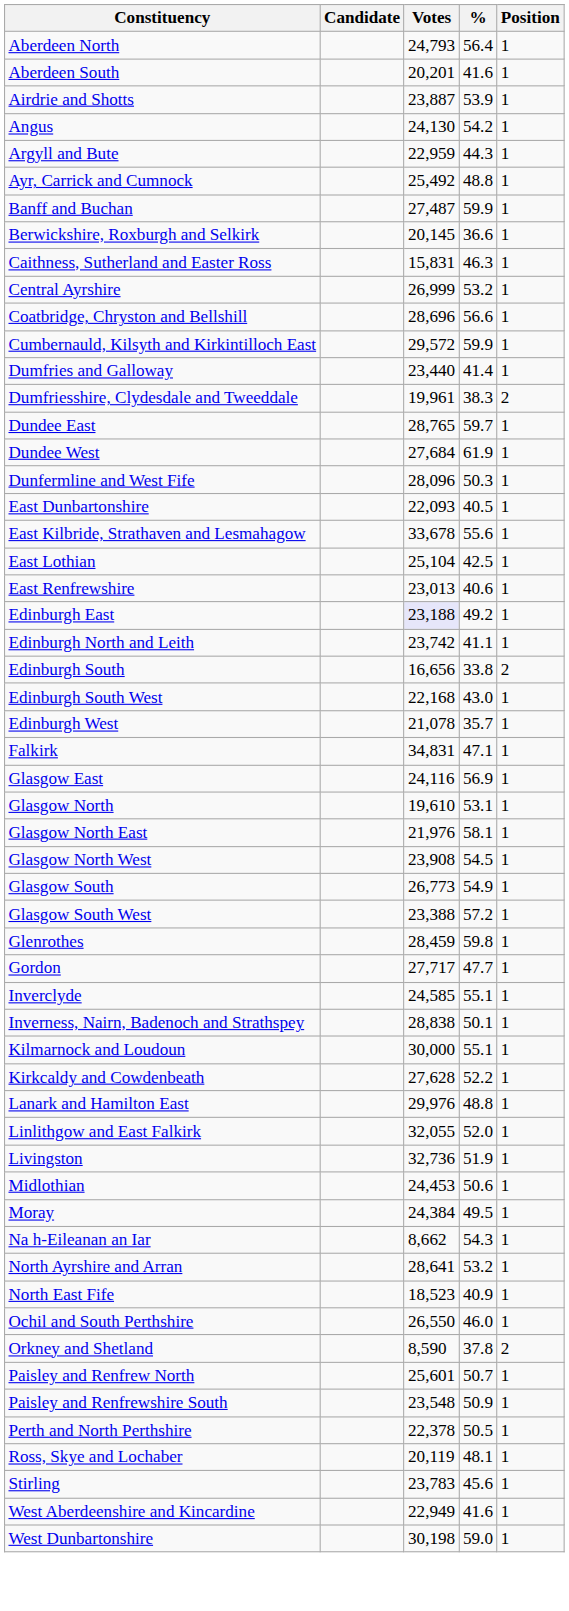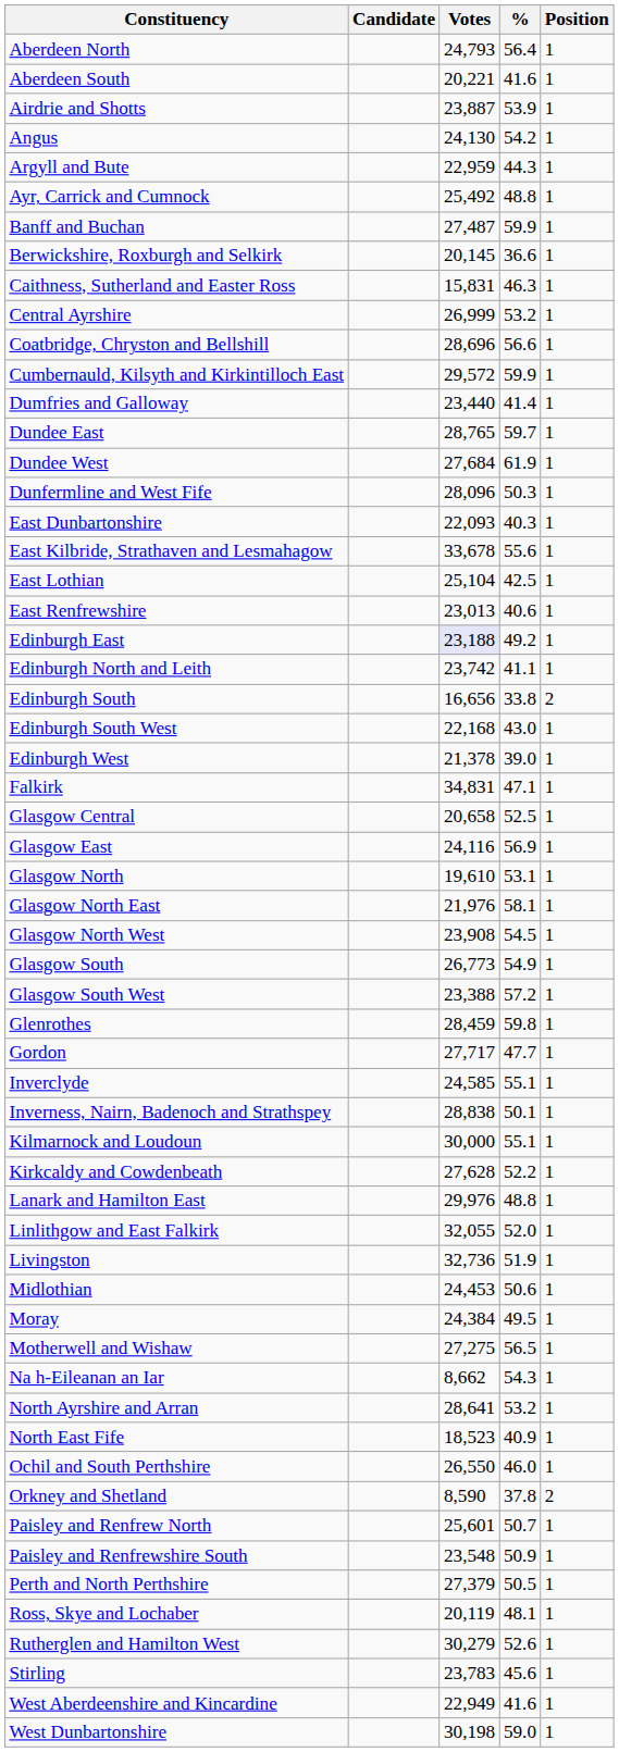Aberdeen South | Votes: 20,201 -> 20,221
- row: Dumfriesshire, Clydesdale and Tweeddale | 19,961 | 38.3 | 2
East Dunbartonshire | %: 40.5 -> 40.3
Edinburgh West | Votes: 21,078 -> 21,378
Edinburgh West | %: 35.7 -> 39.0
+ row: Glasgow Central | 20,658 | 52.5 | 1
+ row: Motherwell and Wishaw | 27,275 | 56.5 | 1
Perth and North Perthshire | Votes: 22,378 -> 27,379
+ row: Rutherglen and Hamilton West | 30,279 | 52.6 | 1
